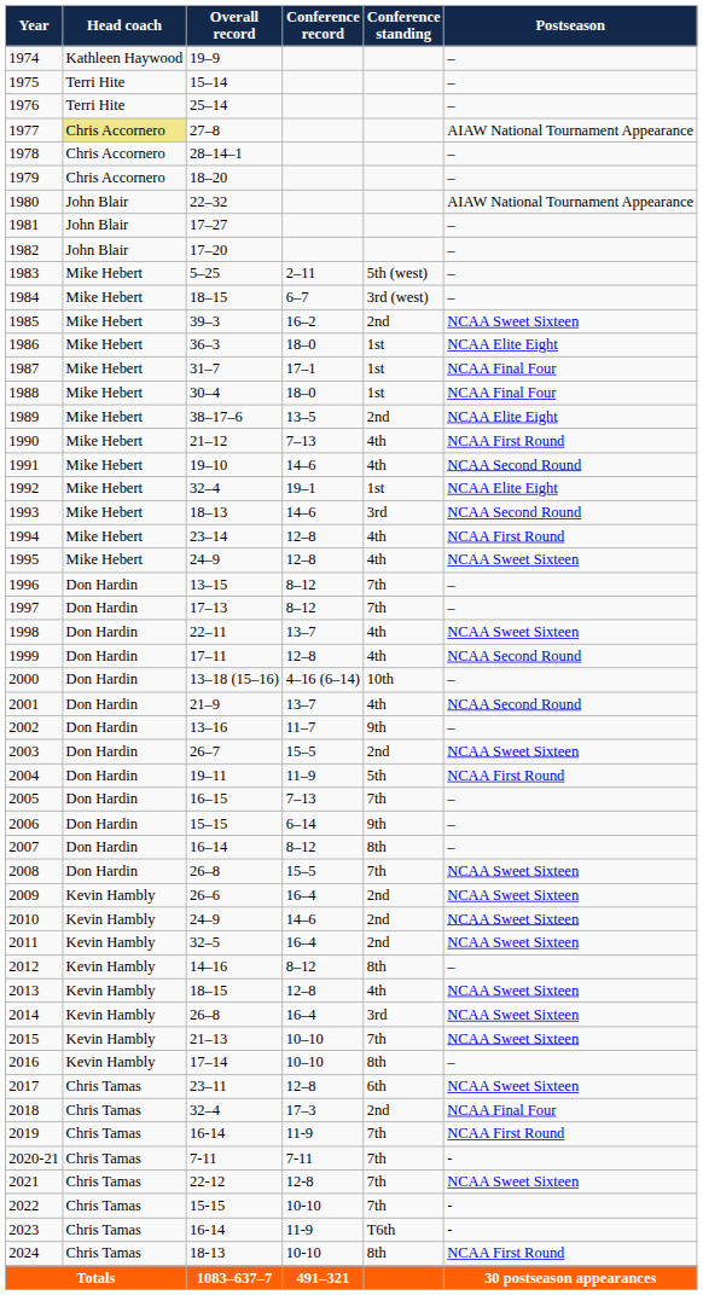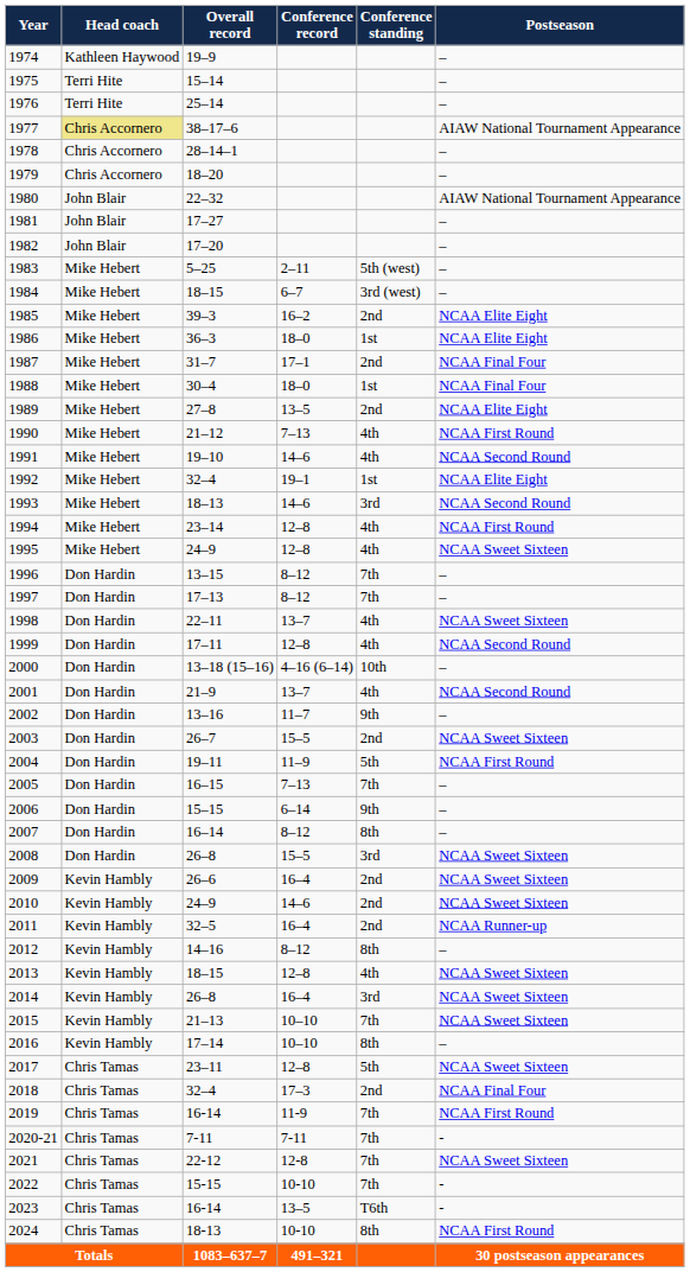1977 | Overall record: 27–8 -> 38–17–6
1985 | Postseason: NCAA Sweet Sixteen -> NCAA Elite Eight
1987 | Conference standing: 1st -> 2nd
1989 | Overall record: 38–17–6 -> 27–8
2008 | Conference standing: 7th -> 3rd
2011 | Postseason: NCAA Sweet Sixteen -> NCAA Runner-up
2017 | Conference standing: 6th -> 5th
2023 | Conference record: 11-9 -> 13–5
